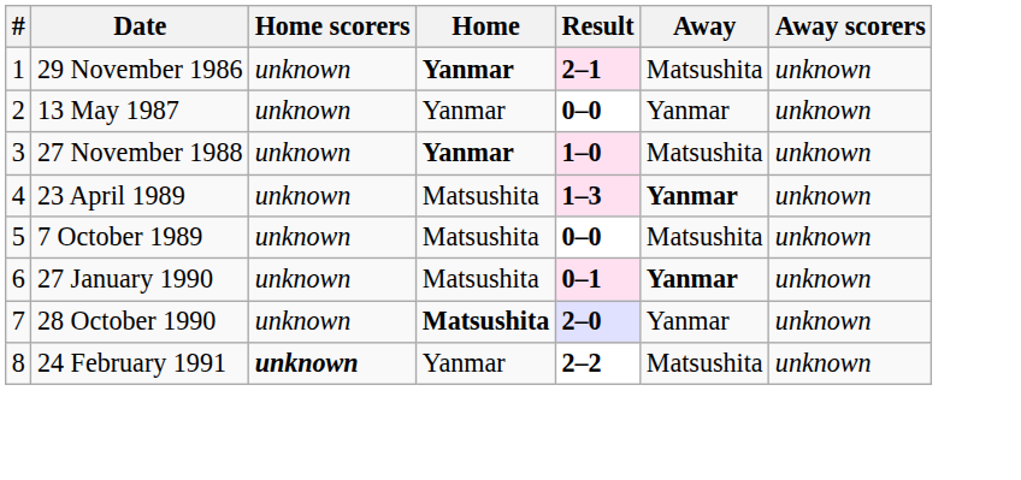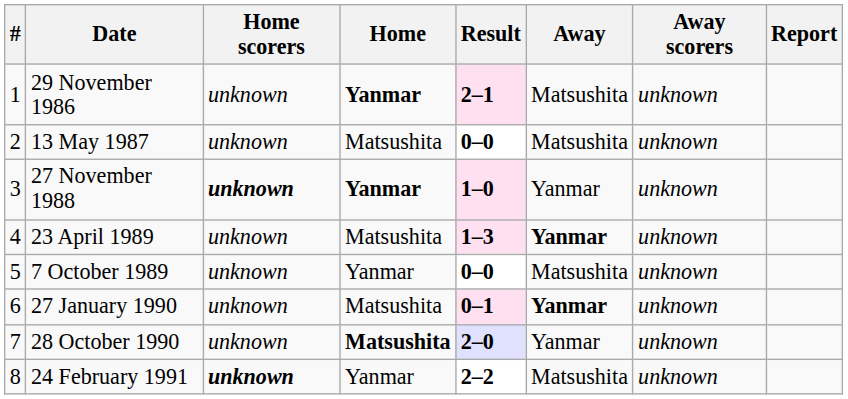+ column: Report
13 May 1987 | Home: Yanmar -> Matsushita
13 May 1987 | Away: Yanmar -> Matsushita
27 November 1988 | Home scorers: normal -> bold
27 November 1988 | Away: Matsushita -> Yanmar
7 October 1989 | Home: Matsushita -> Yanmar
